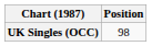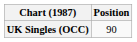UK Singles (OCC) | Position: 98 -> 90
